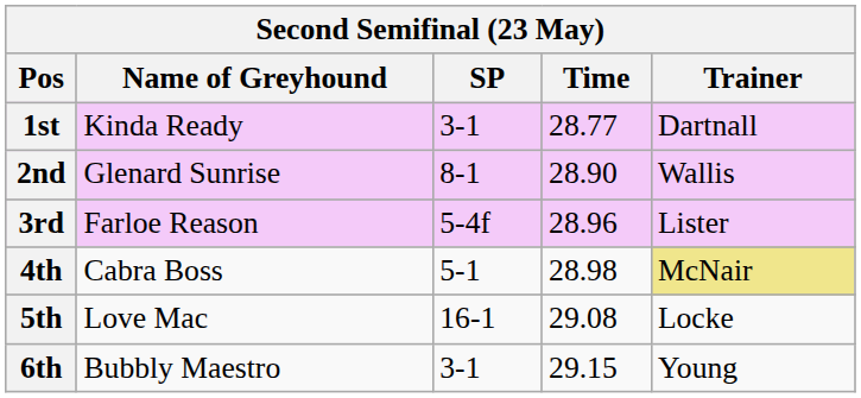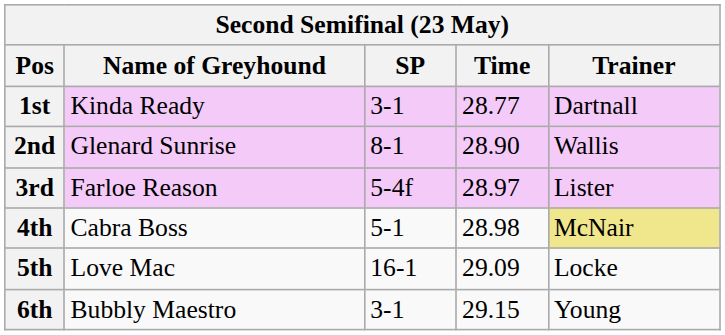3rd | Time: 28.96 -> 28.97
5th | Time: 29.08 -> 29.09
